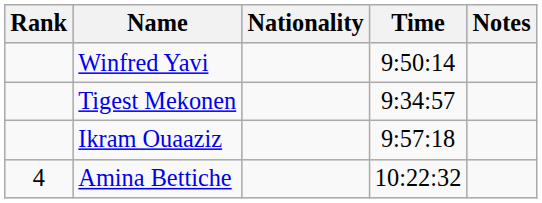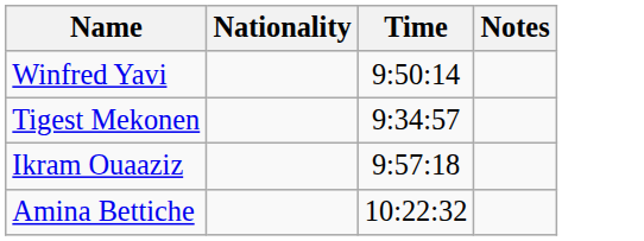- column: Rank | 4
